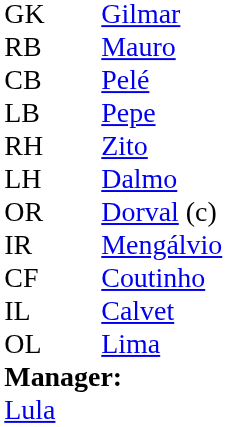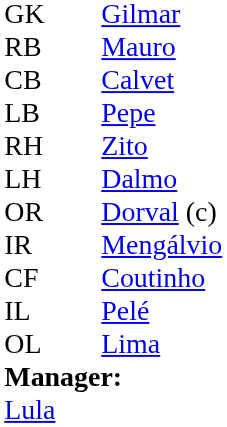CB | column 3: Pelé -> Calvet
IL | column 3: Calvet -> Pelé
